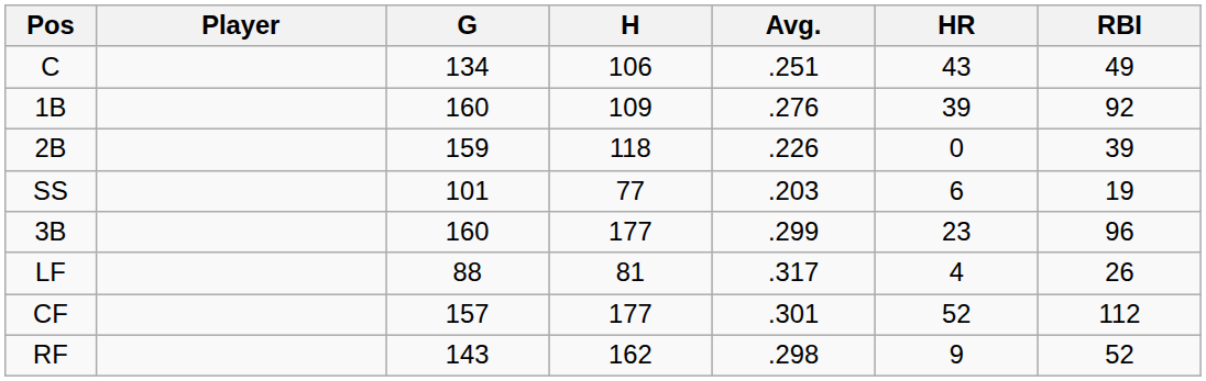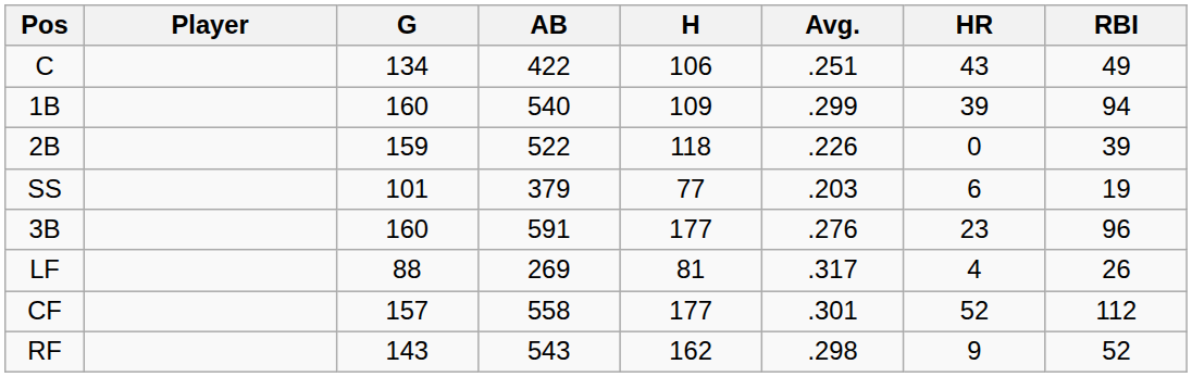+ column: AB | 422 | 540 | 522 | 379 | 591 | 269 | 558 | 543
1B | Avg.: .276 -> .299
1B | RBI: 92 -> 94
3B | Avg.: .299 -> .276
